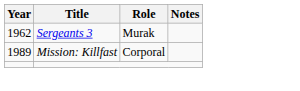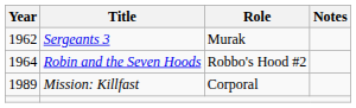+ row: 1964 | Robin and the Seven Hoods | Robbo's Hood #2
